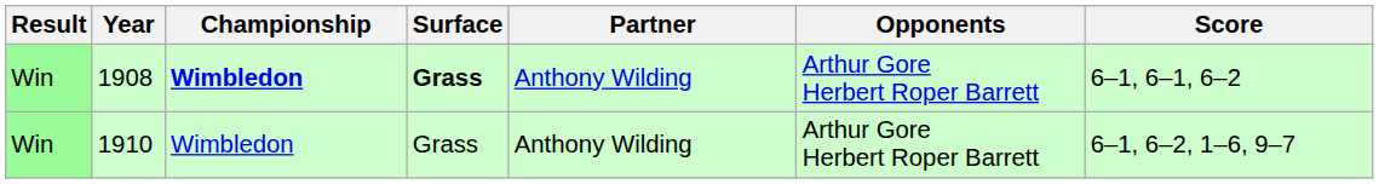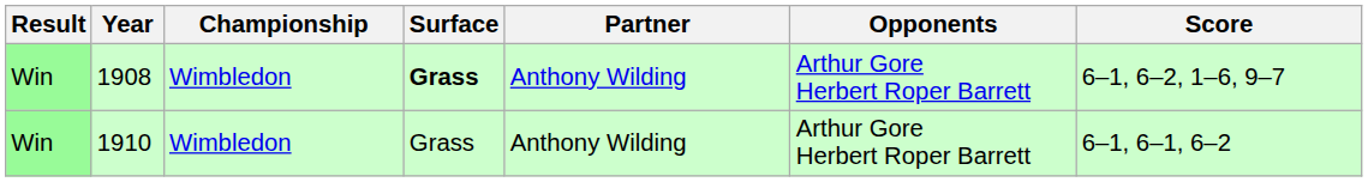1908 | Championship: bold -> normal
1908 | Score: 6–1, 6–1, 6–2 -> 6–1, 6–2, 1–6, 9–7
1910 | Score: 6–1, 6–2, 1–6, 9–7 -> 6–1, 6–1, 6–2
